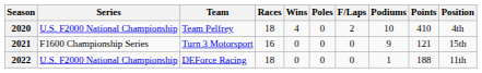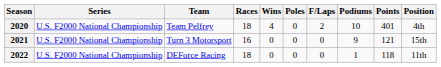2020 | Points: 410 -> 401
2021 | Series: F1600 Championship Series -> U.S. F2000 National Championship
2022 | Points: 188 -> 118
